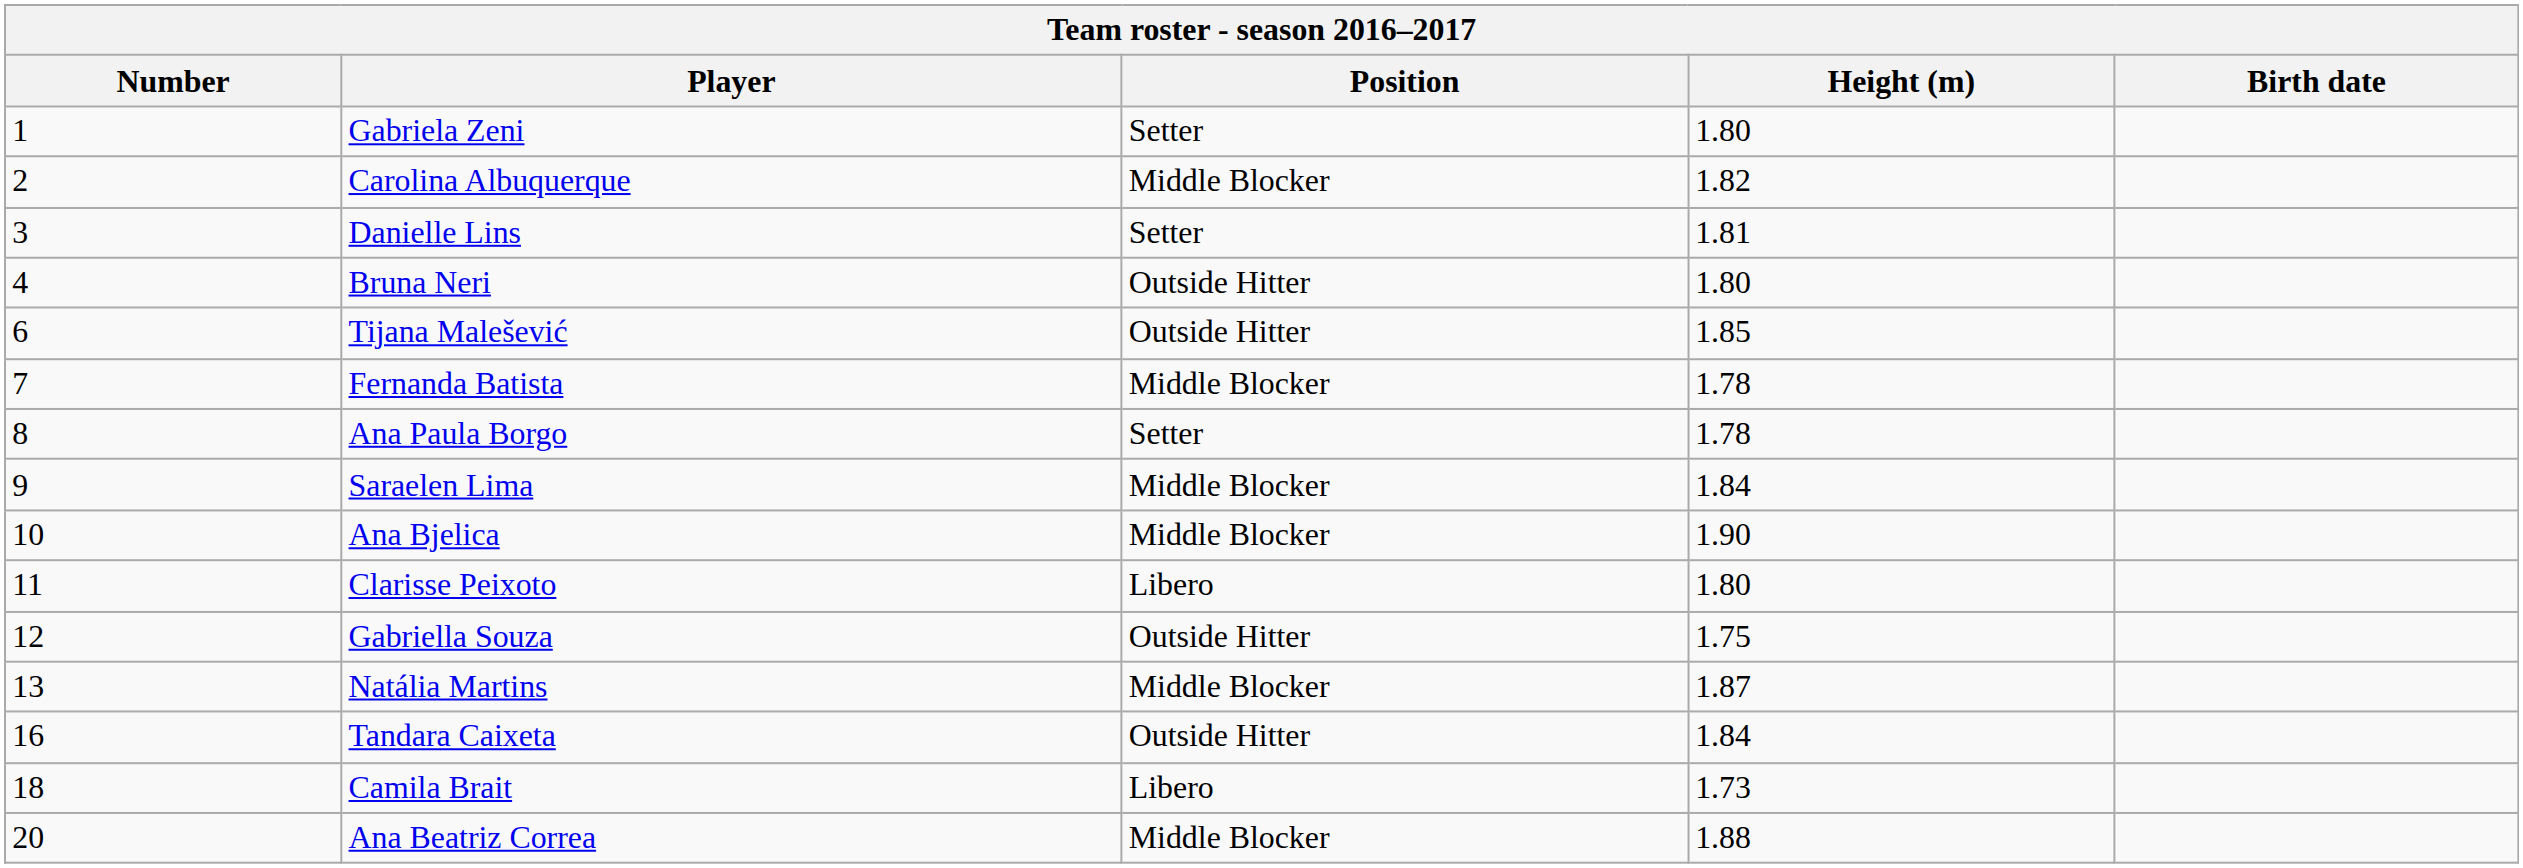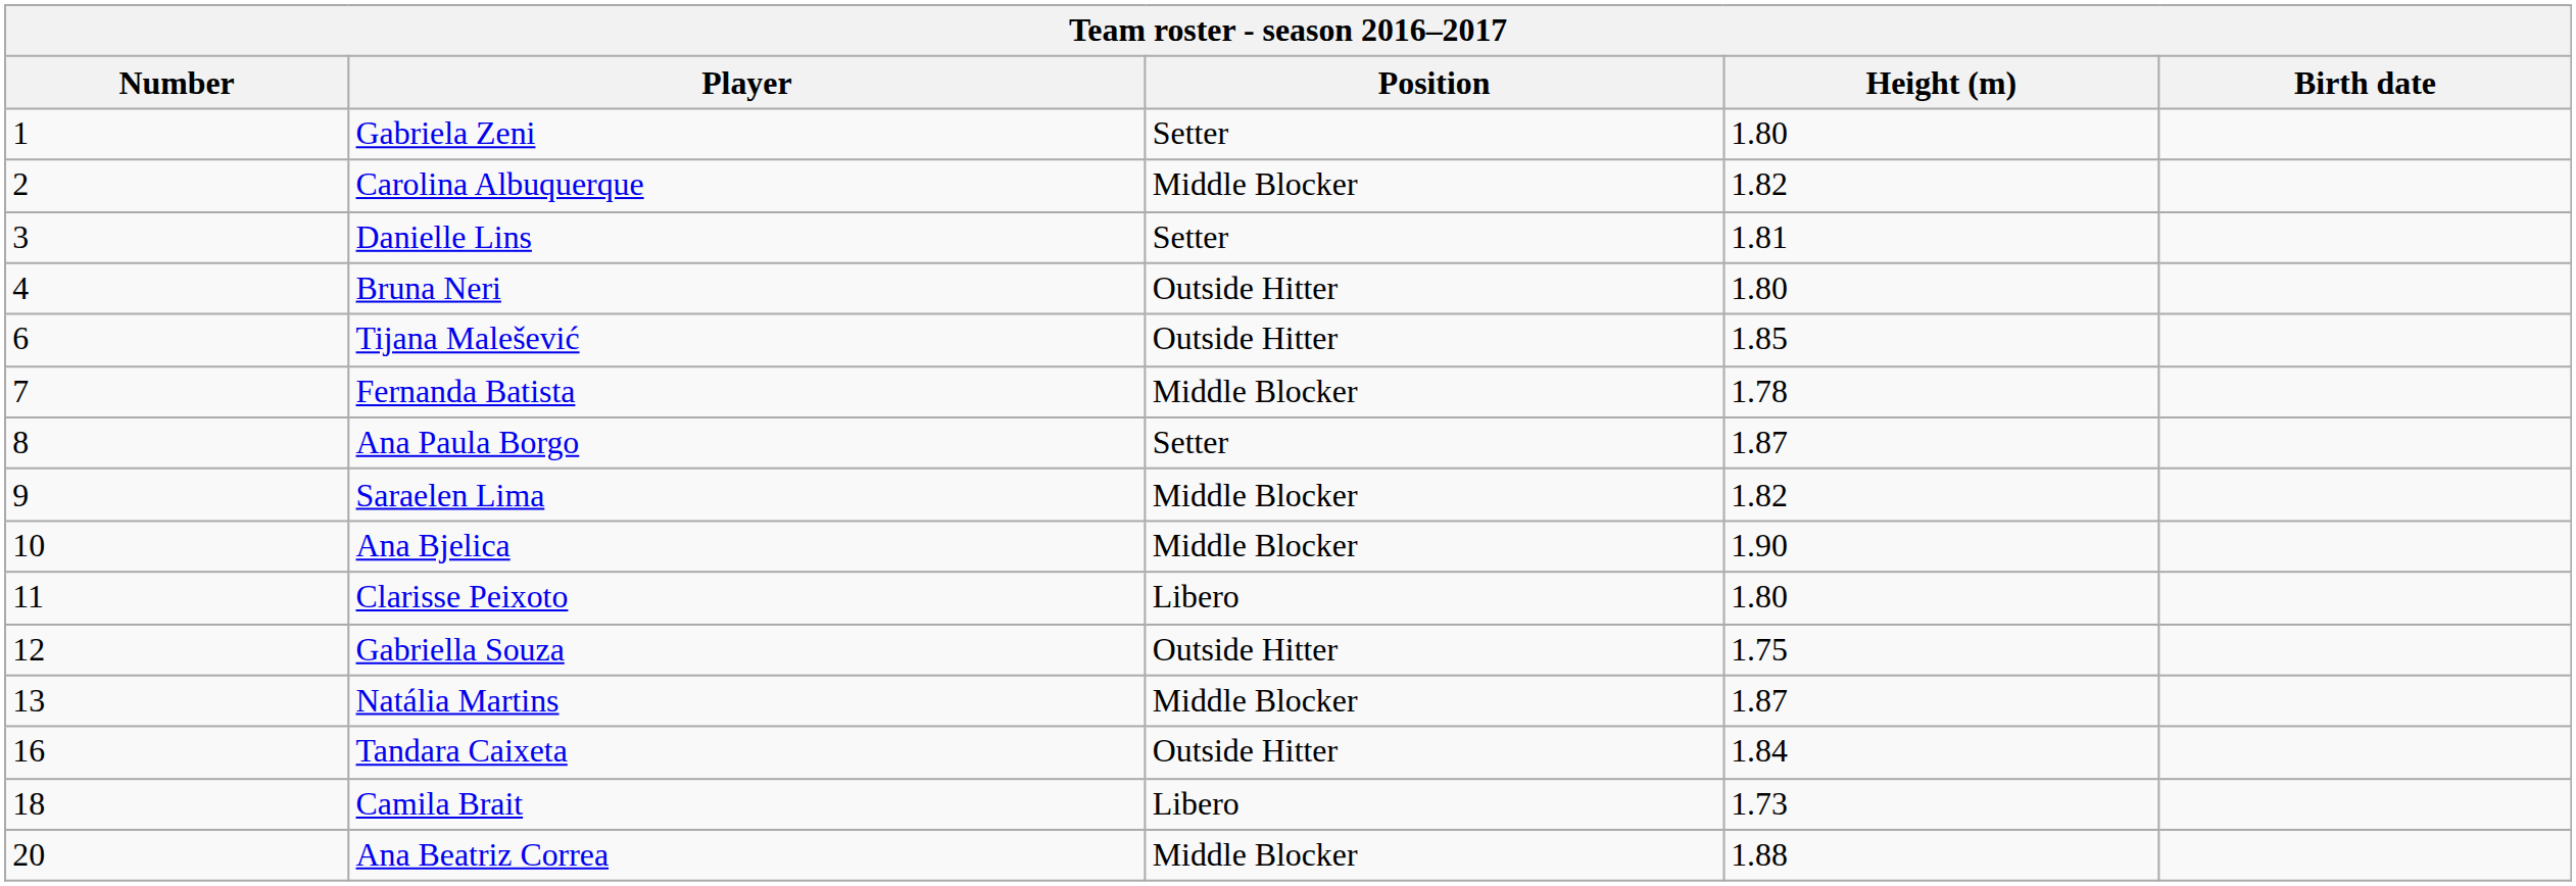Ana Paula Borgo | Height (m): 1.78 -> 1.87
Saraelen Lima | Height (m): 1.84 -> 1.82
